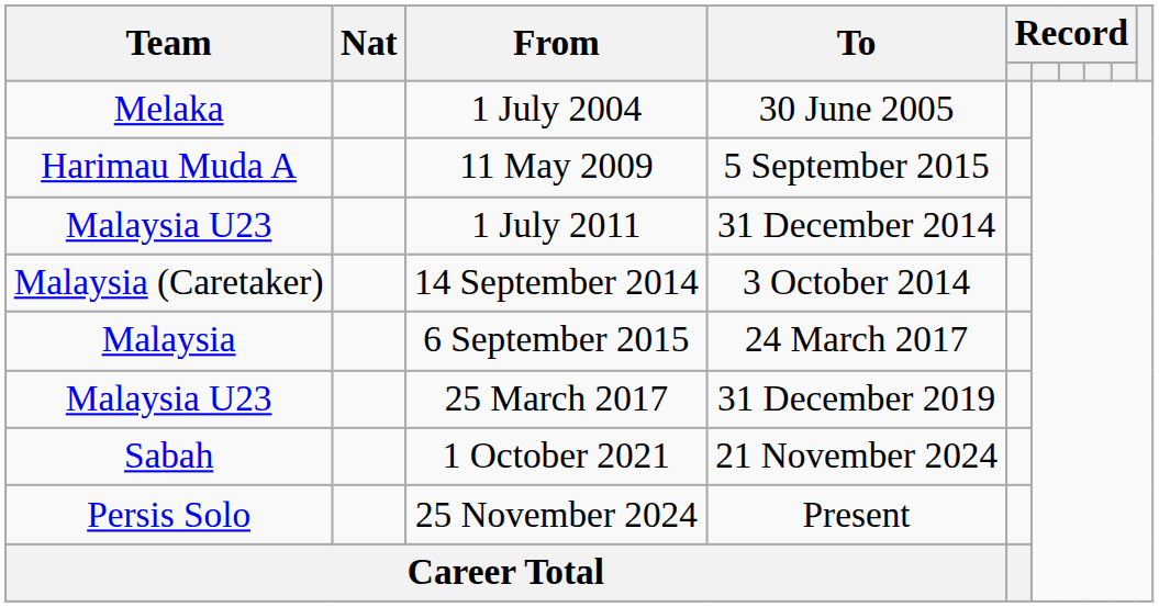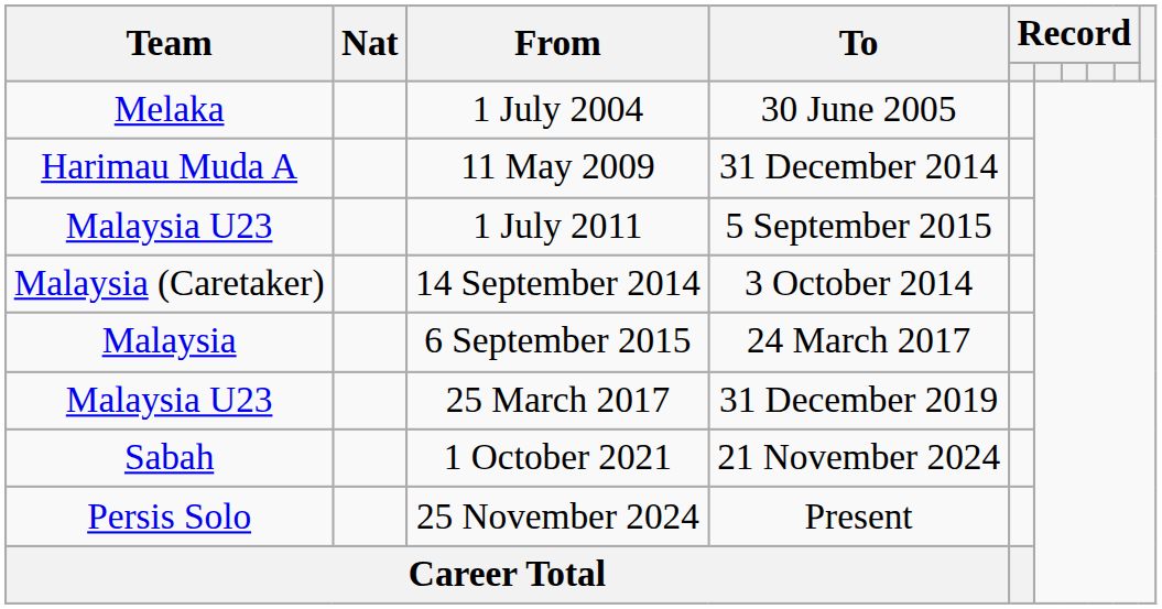11 May 2009 | To: 5 September 2015 -> 31 December 2014
1 July 2011 | To: 31 December 2014 -> 5 September 2015
